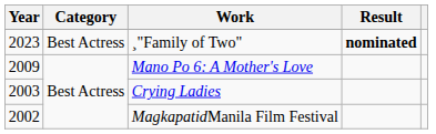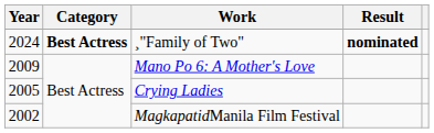¸"Family of Two" | Year: 2023 -> 2024
¸"Family of Two" | Category: normal -> bold
Crying Ladies | Year: 2003 -> 2005
